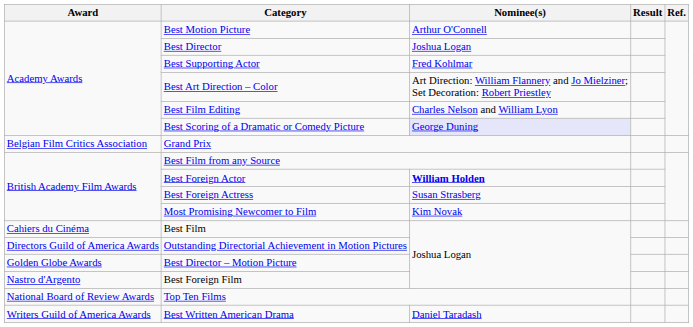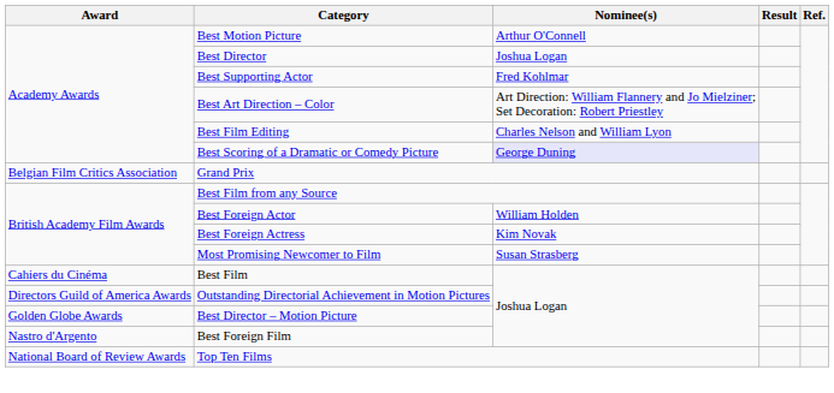Best Foreign Actor | Nominee(s): bold -> normal
Best Foreign Actress | Nominee(s): Susan Strasberg -> Kim Novak
Most Promising Newcomer to Film | Nominee(s): Kim Novak -> Susan Strasberg
- row: Writers Guild of America Awards | Best Written American Drama | Daniel Taradash
